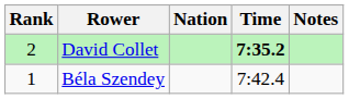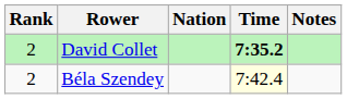Béla Szendey | Rank: 1 -> 2
Béla Szendey | Time: no background -> lightyellow background
